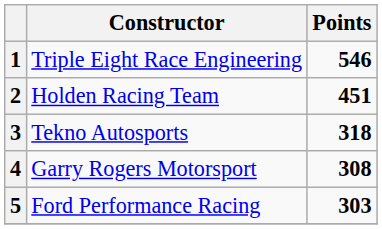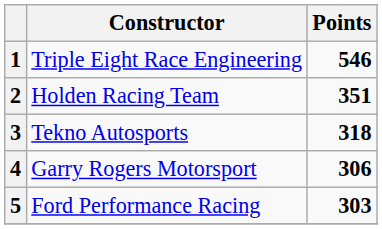2 | Points: 451 -> 351
4 | Points: 308 -> 306
